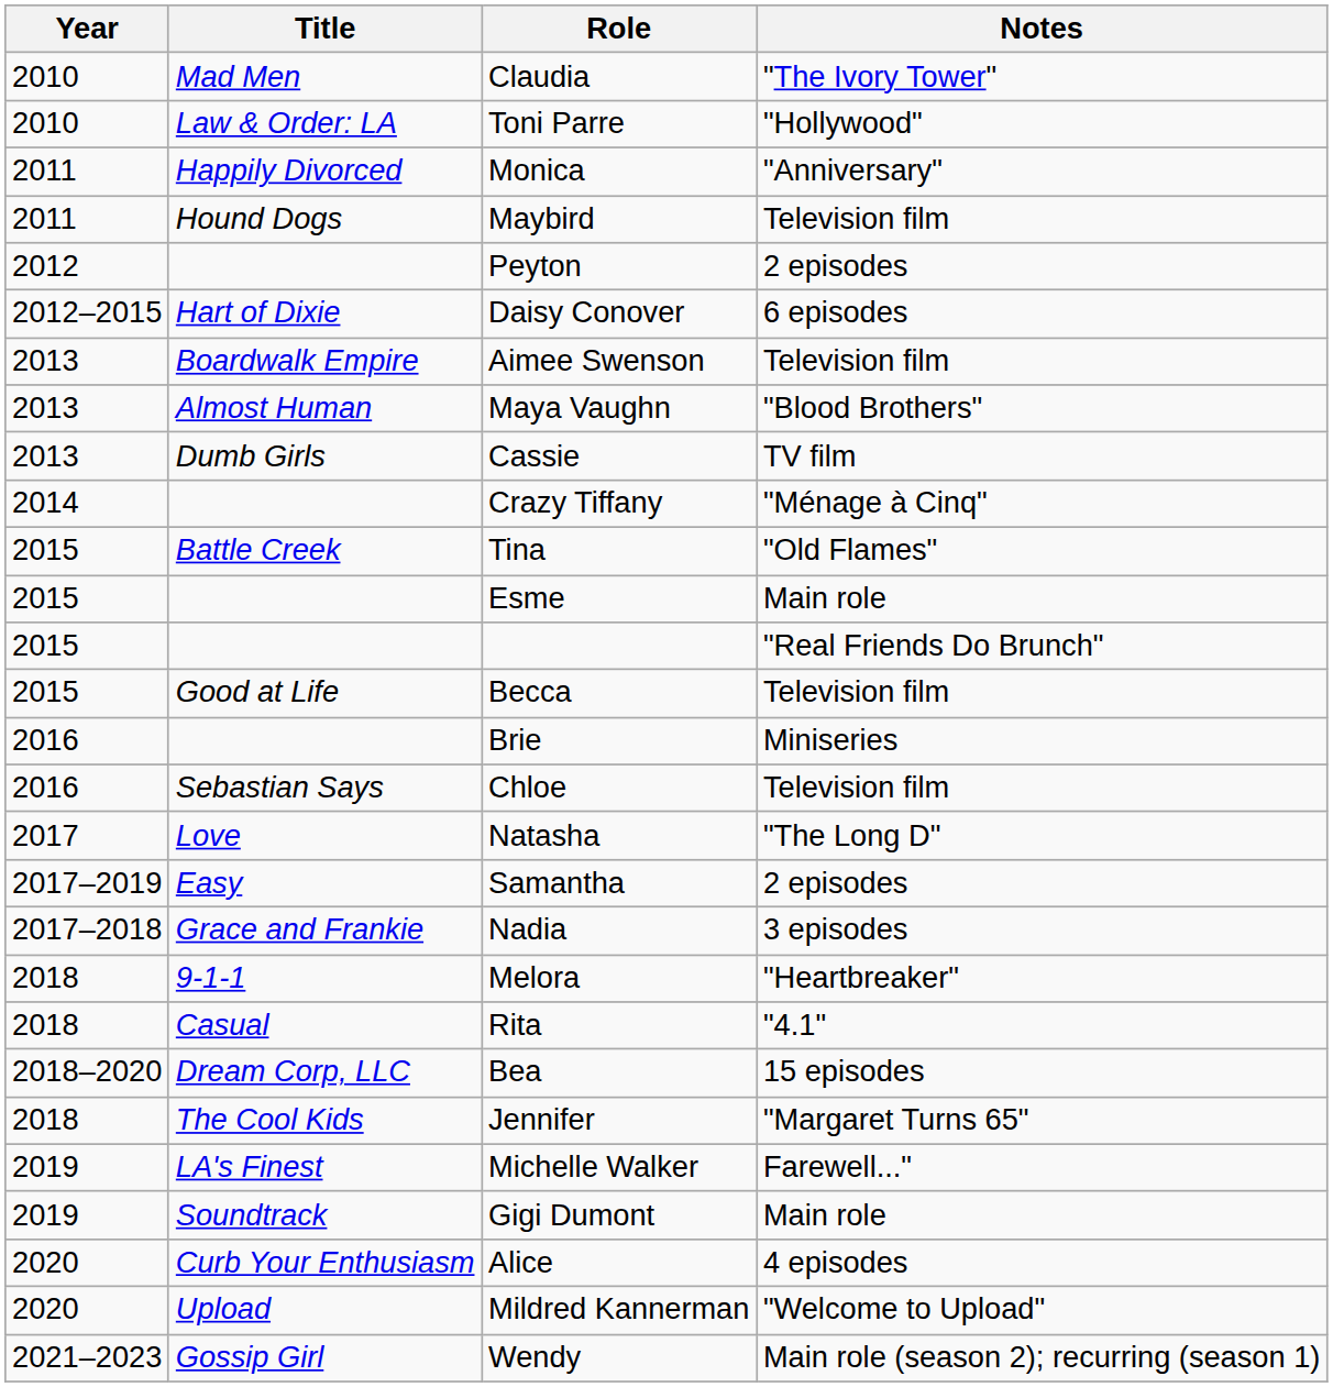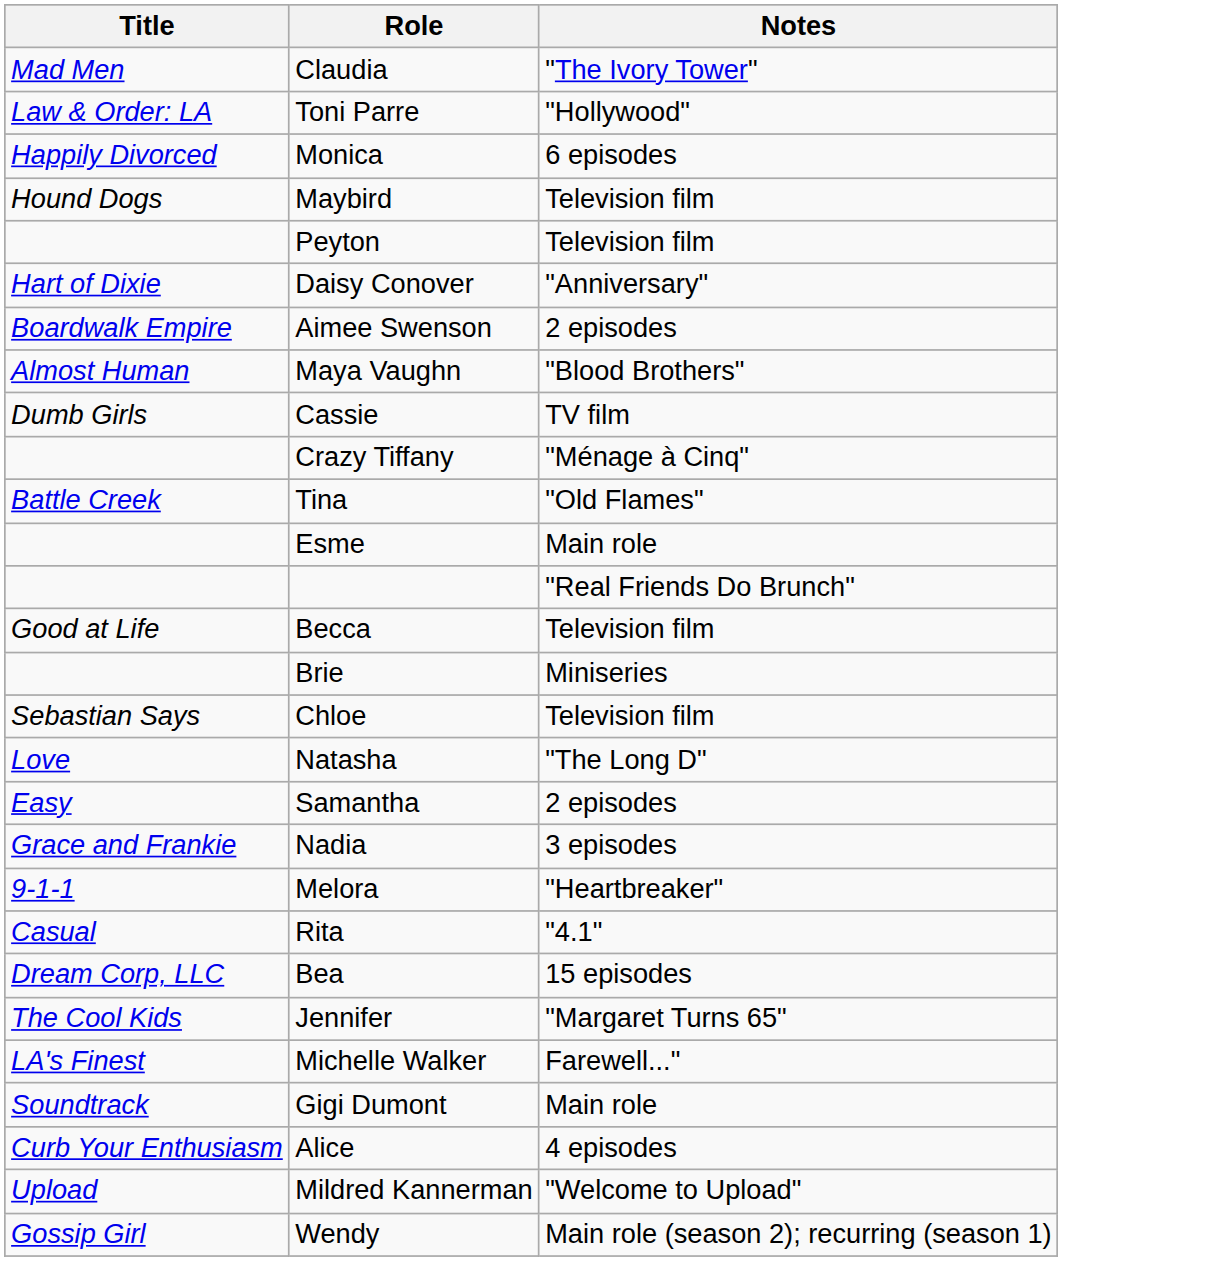- column: Year | 2010 | 2010 | 2011 | 2011 | 2012 | 2012–2015 | 2013 | 2013 | 2013 | 2014 | 2015 | 2015 | 2015 | 2015 | 2016 | 2016 | 2017 | 2017–2019 | 2017–2018 | 2018 | 2018 | 2018–2020 | 2018 | 2019 | 2019 | 2020 | 2020 | 2021–2023
Monica | Notes: "Anniversary" -> 6 episodes
Peyton | Notes: 2 episodes -> Television film
Daisy Conover | Notes: 6 episodes -> "Anniversary"
Aimee Swenson | Notes: Television film -> 2 episodes
